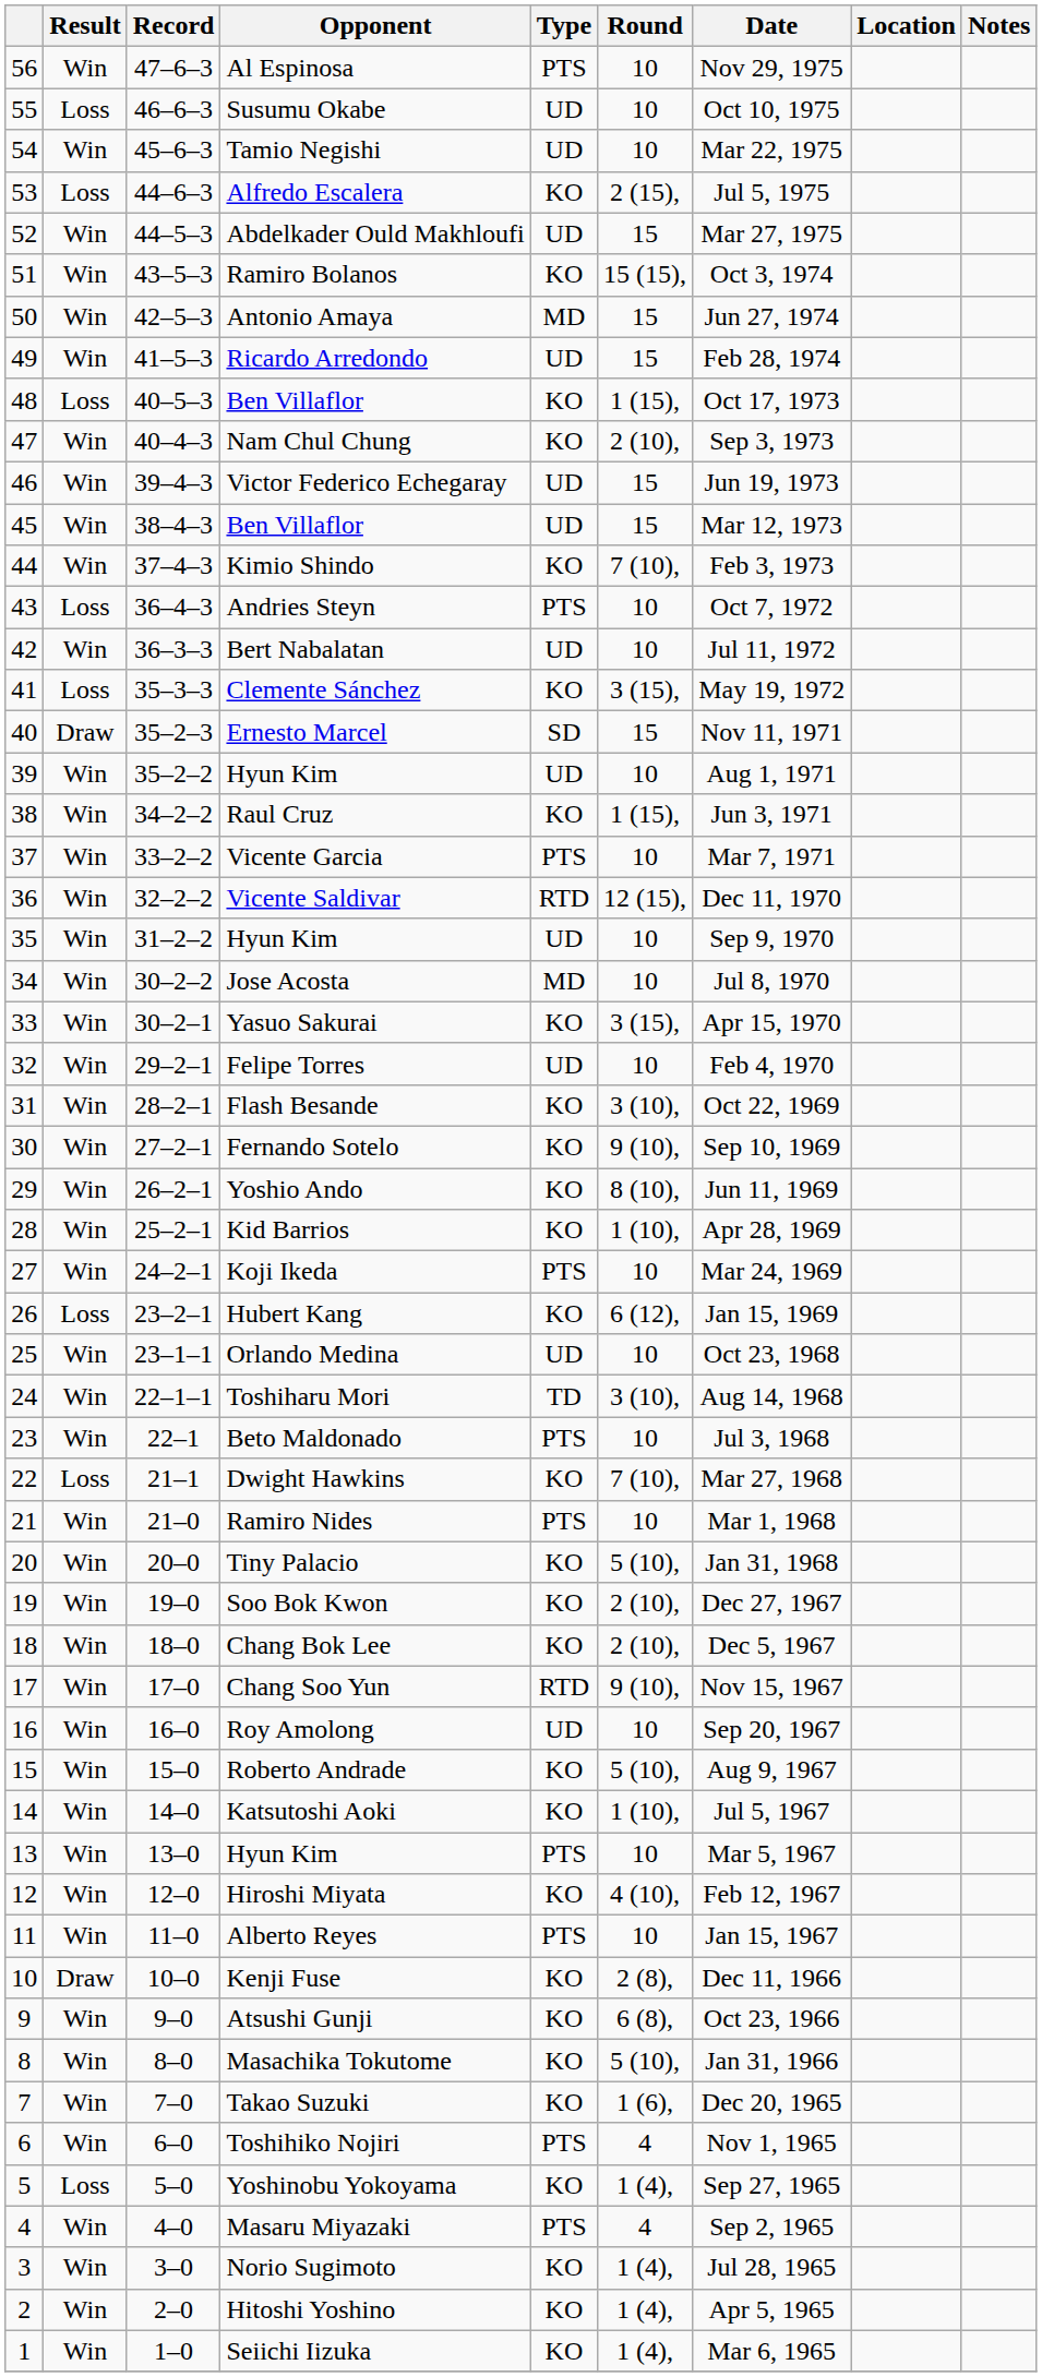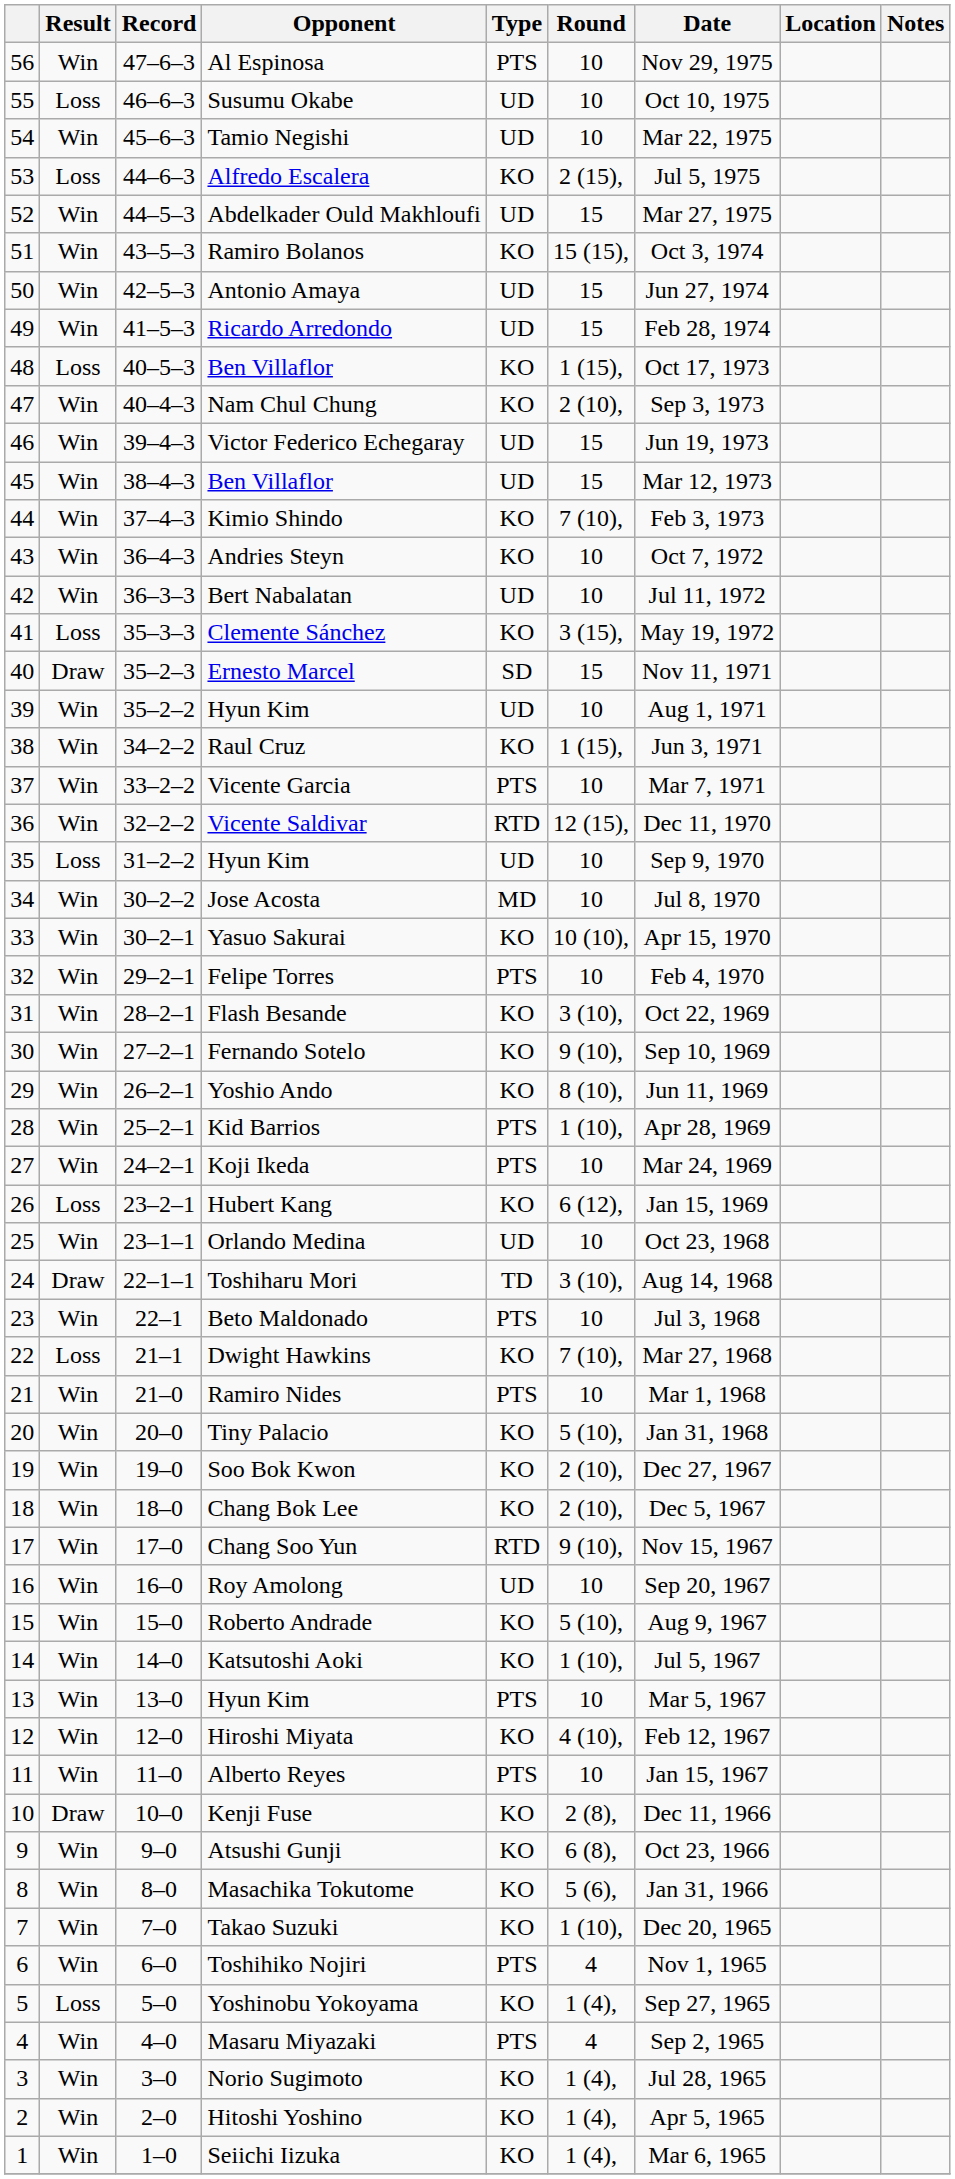Antonio Amaya | Type: MD -> UD
Andries Steyn | Result: Loss -> Win
Andries Steyn | Type: PTS -> KO
35 / Hyun Kim | Result: Win -> Loss
Yasuo Sakurai | Round: 3 (15), -> 10 (10),
Felipe Torres | Type: UD -> PTS
Kid Barrios | Type: KO -> PTS
Toshiharu Mori | Result: Win -> Draw
Masachika Tokutome | Round: 5 (10), -> 5 (6),
Takao Suzuki | Round: 1 (6), -> 1 (10),
